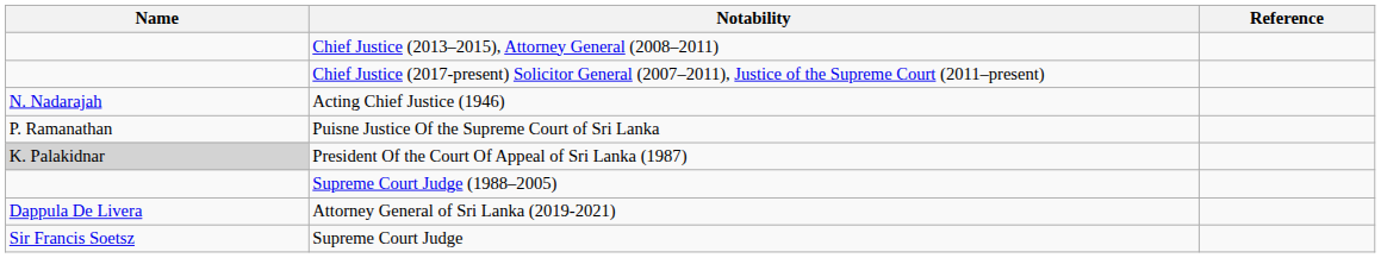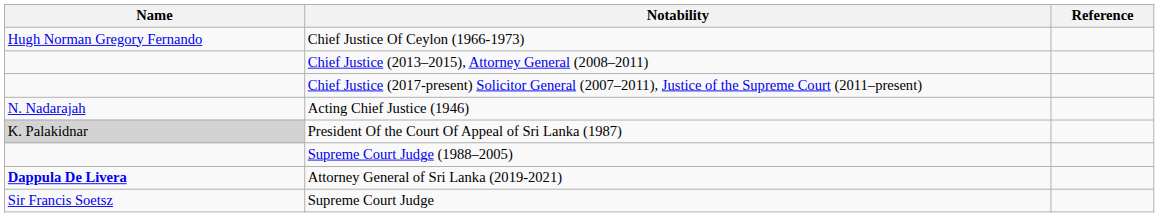+ row: Hugh Norman Gregory Fernando | Chief Justice Of Ceylon (1966-1973)
- row: P. Ramanathan | Puisne Justice Of the Supreme Court of Sri Lanka
Attorney General of Sri Lanka (2019-2021) | Name: normal -> bold
